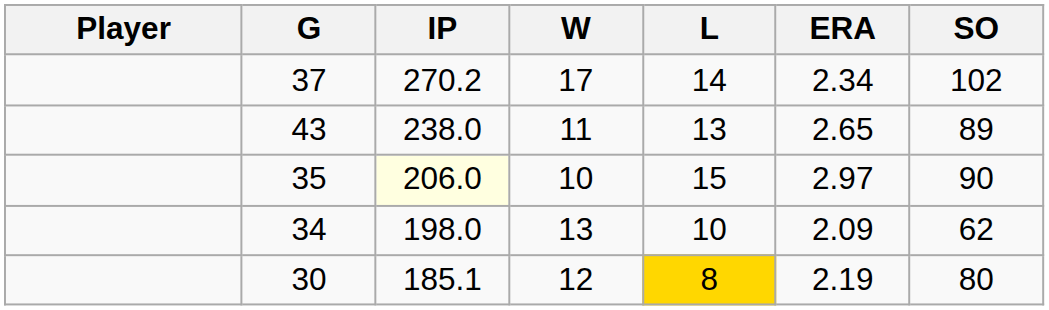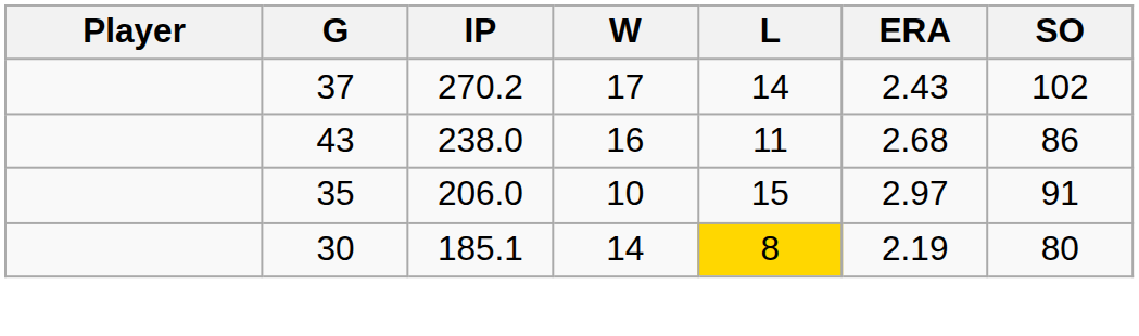37 | ERA: 2.34 -> 2.43
43 | W: 11 -> 16
43 | L: 13 -> 11
43 | ERA: 2.65 -> 2.68
43 | SO: 89 -> 86
35 | IP: lightyellow background -> no background
35 | SO: 90 -> 91
- row: 34 | 198.0 | 13 | 10 | 2.09 | 62
30 | W: 12 -> 14
